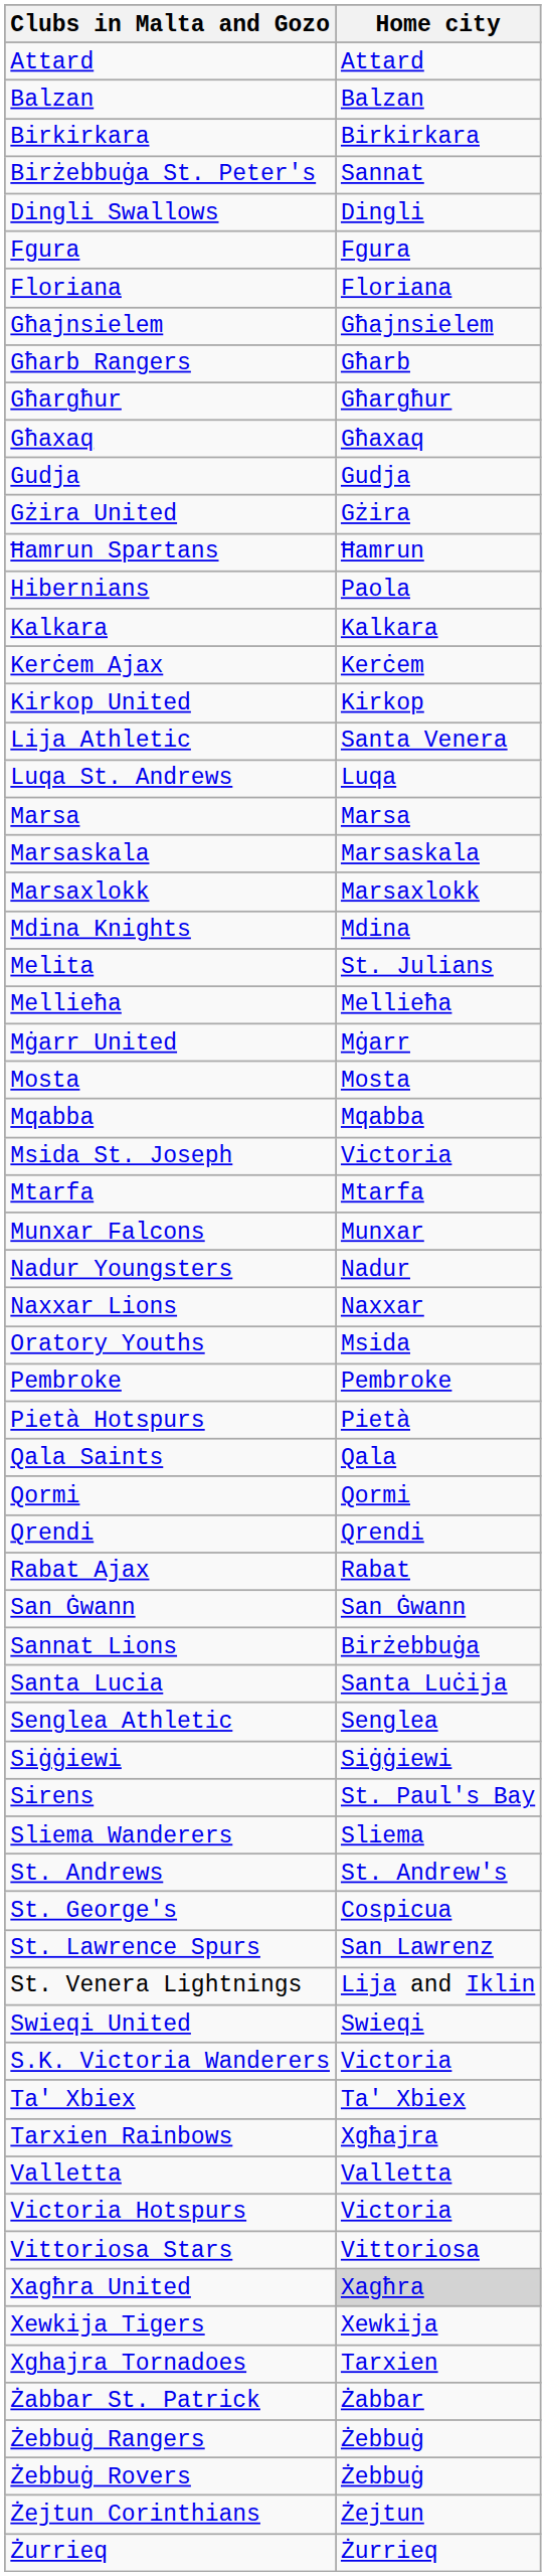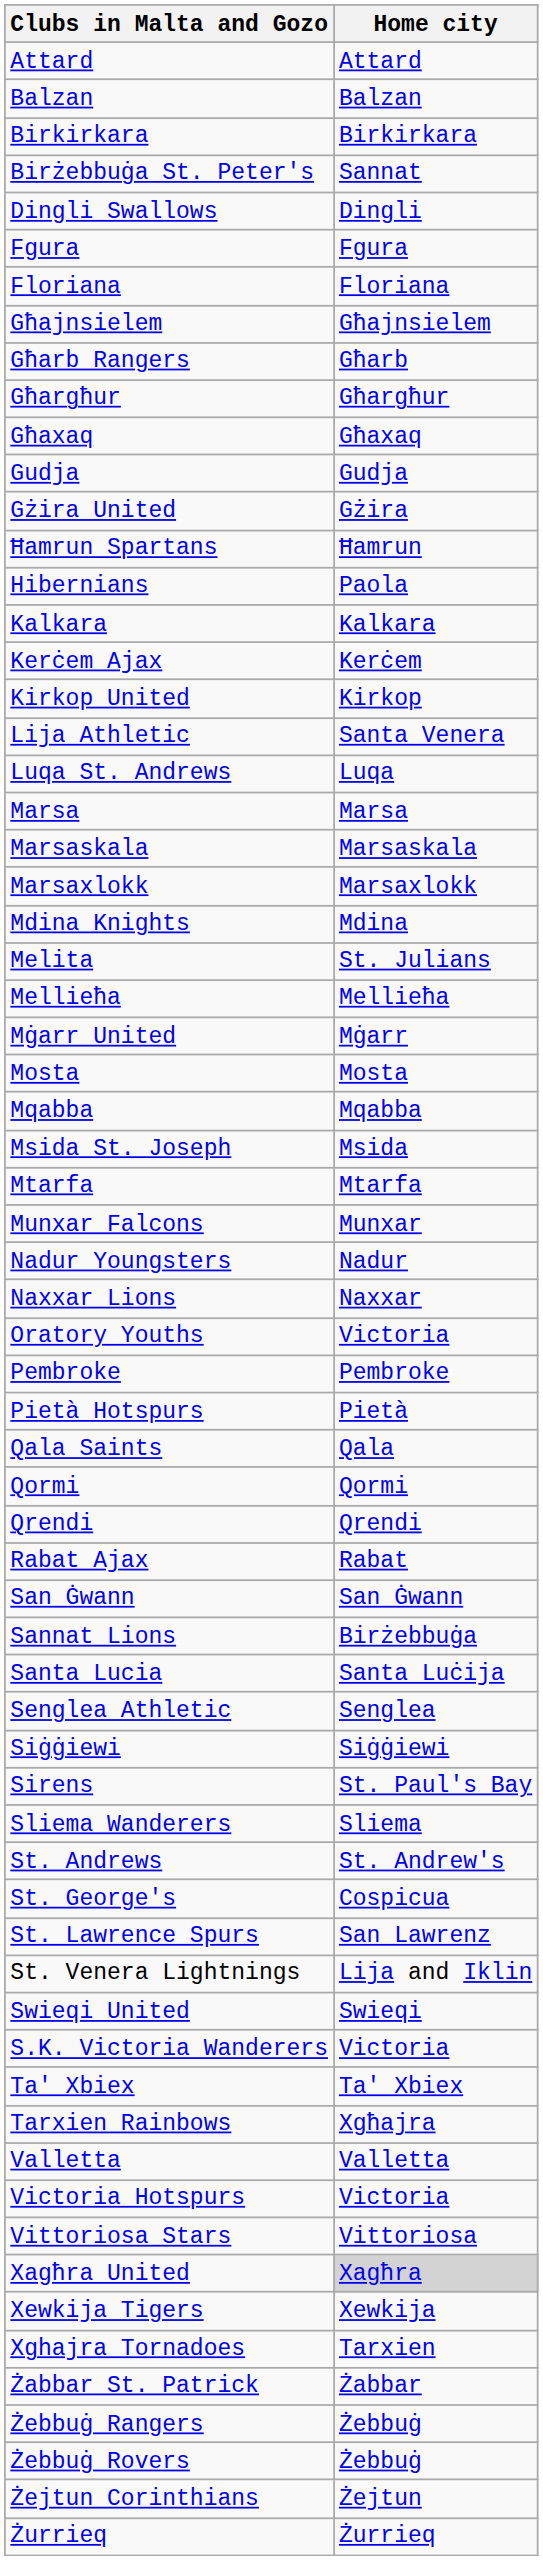Msida St. Joseph | Home city: Victoria -> Msida
Oratory Youths | Home city: Msida -> Victoria
